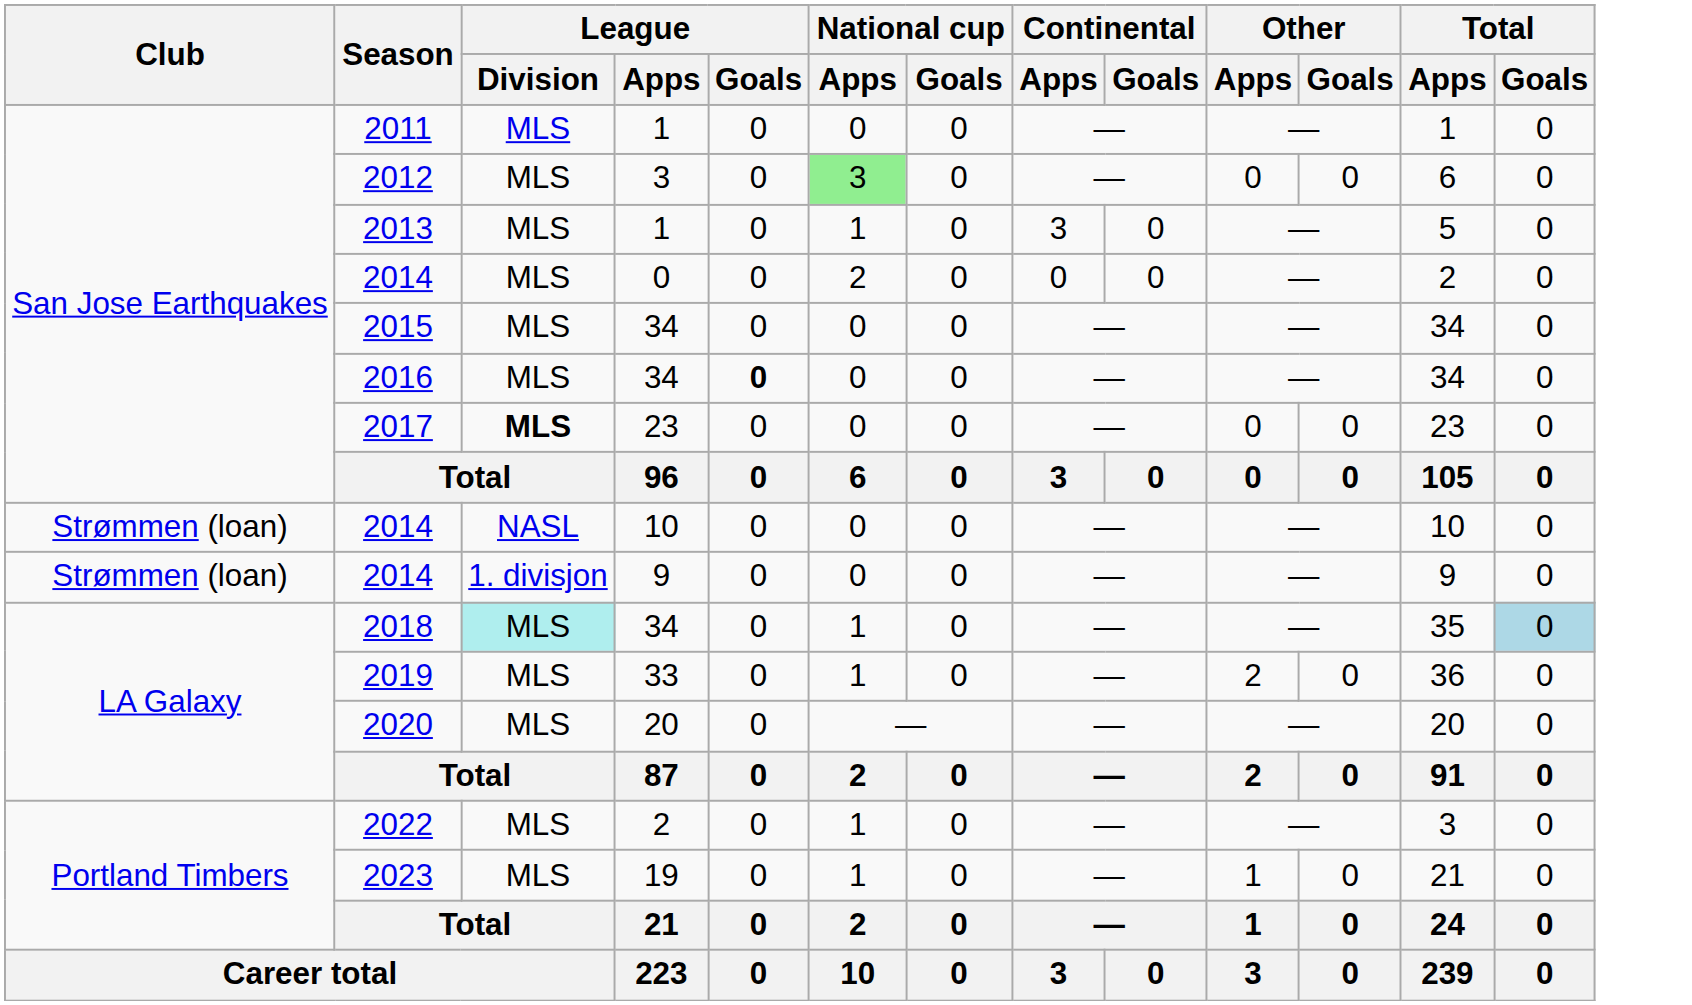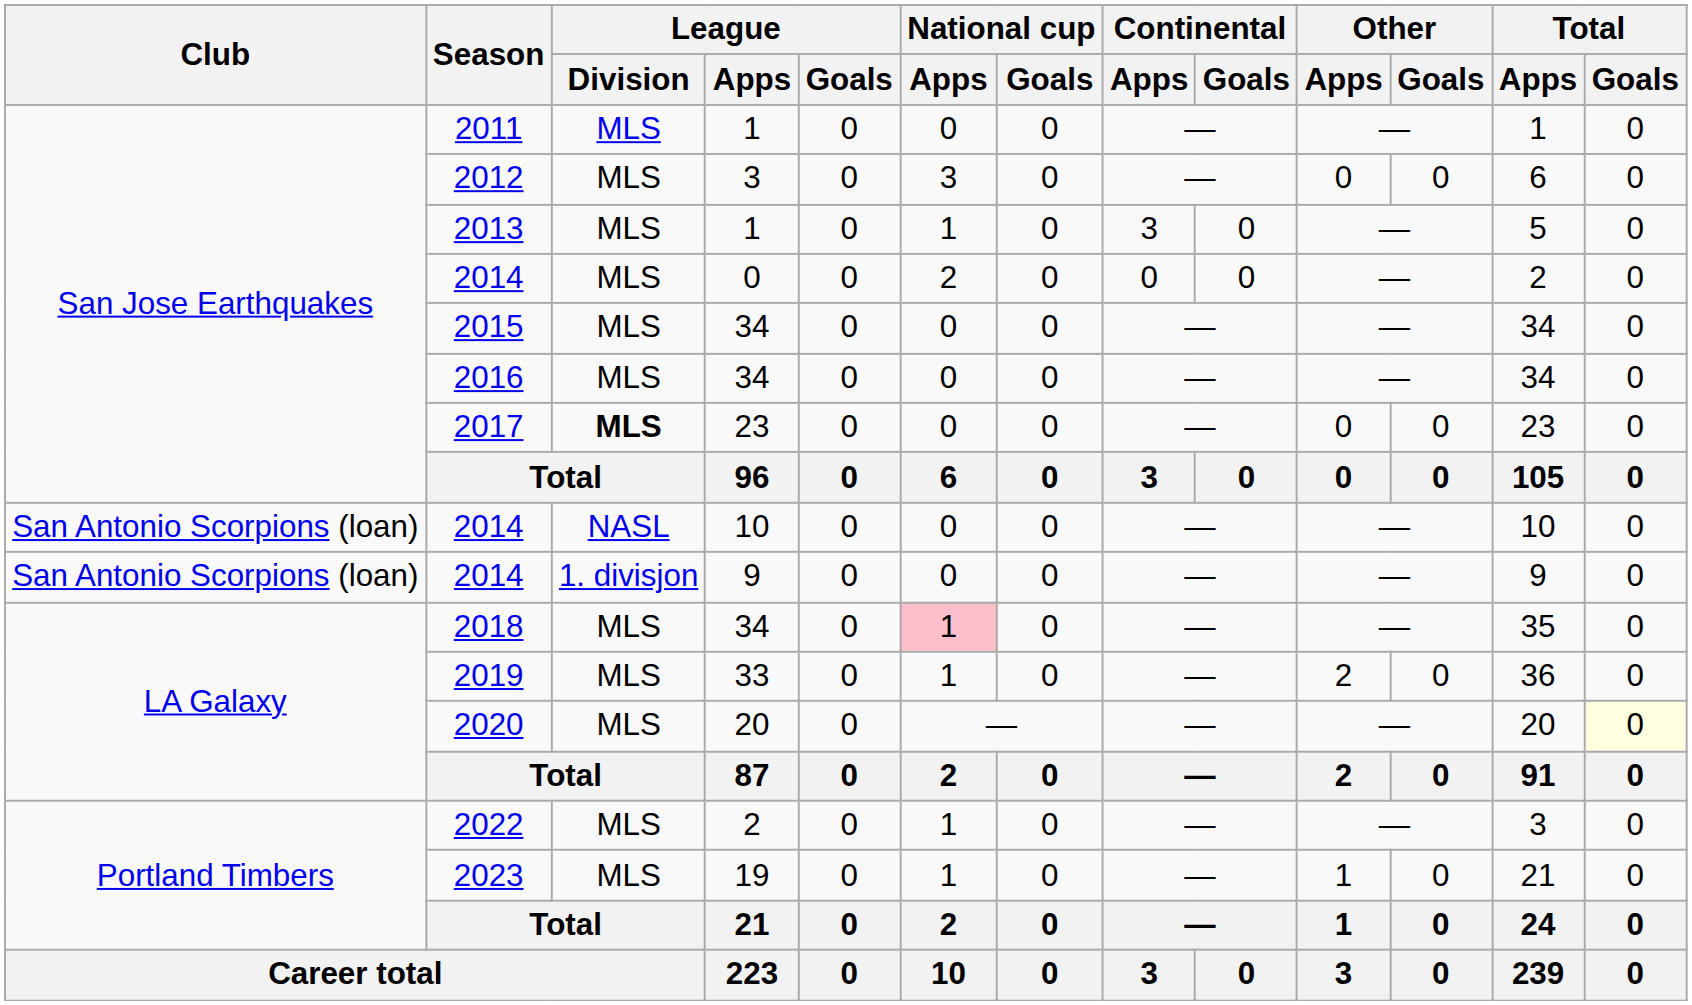2012 | National cup / Apps: lightgreen background -> no background
2016 | League / Goals: bold -> normal
2014 / 10 | Club: Strømmen (loan) -> San Antonio Scorpions (loan)
2014 / 9 | Club: Strømmen (loan) -> San Antonio Scorpions (loan)
2018 | League / Division: paleturquoise background -> no background
2018 | National cup / Apps: no background -> pink background
2018 | Total / Goals: lightblue background -> no background
2020 | Total / Goals: no background -> lightyellow background
